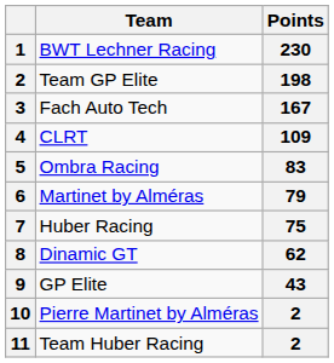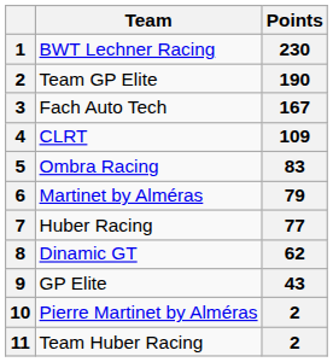Team GP Elite | Points: 198 -> 190
Huber Racing | Points: 75 -> 77
